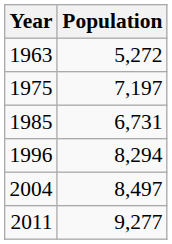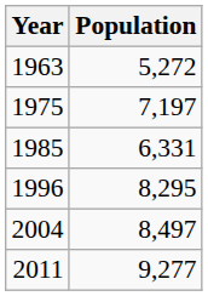1985 | Population: 6,731 -> 6,331
1996 | Population: 8,294 -> 8,295
